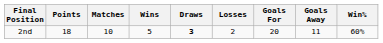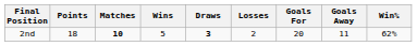2nd | Matches: normal -> bold
2nd | Win%: 60% -> 62%
